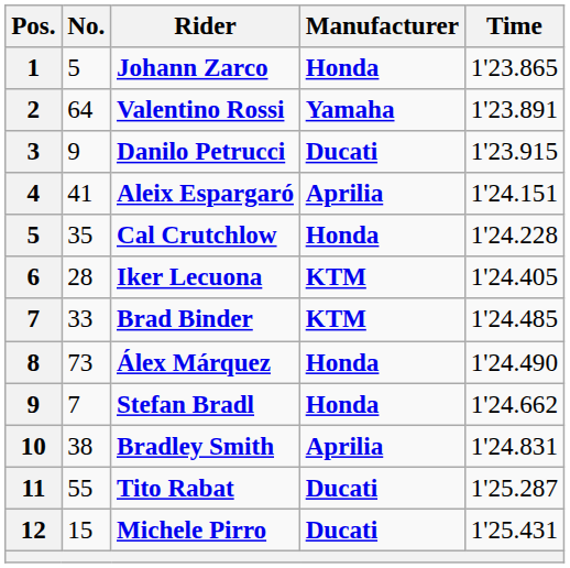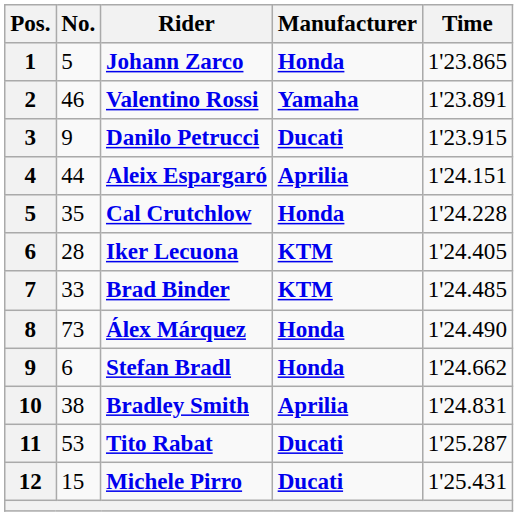Valentino Rossi | No.: 64 -> 46
Aleix Espargaró | No.: 41 -> 44
Stefan Bradl | No.: 7 -> 6
Tito Rabat | No.: 55 -> 53
